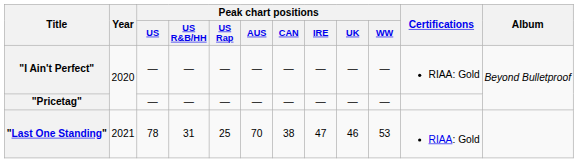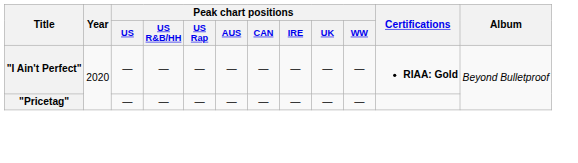"I Ain't Perfect" | Certifications: normal -> bold
- row: "Last One Standing" | 2021 | 78 | 31 | 25 | 70 | 38 | 47 | 46 | 53 | RIAA: Gold
